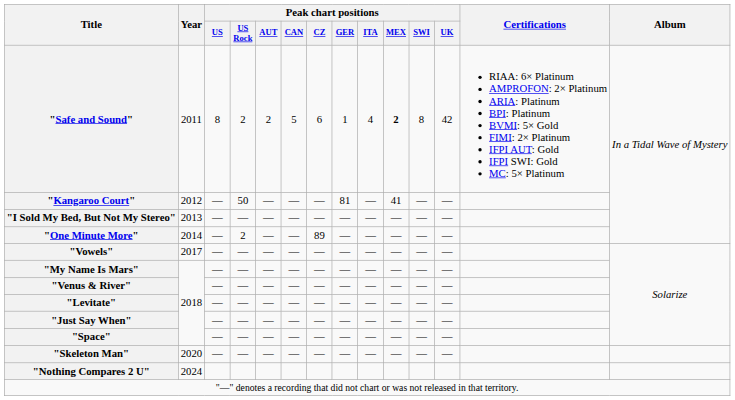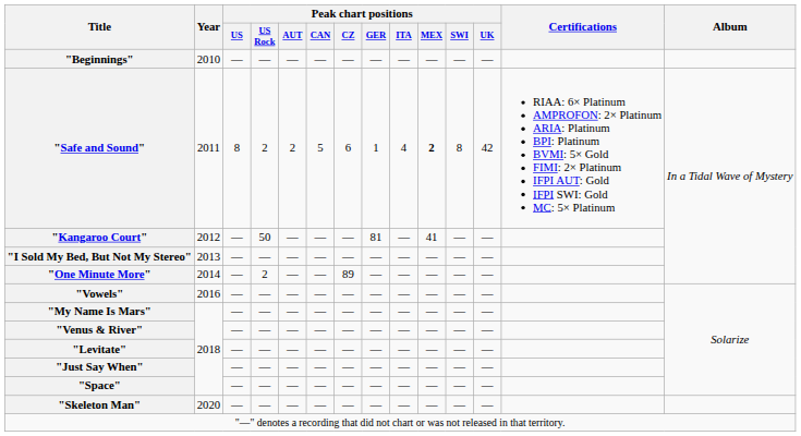+ row: "Beginnings" | 2010 | — | — | — | — | — | — | — | — | — | —
"Vowels" | Year: 2017 -> 2016
- row: "Nothing Compares 2 U" | 2024
